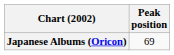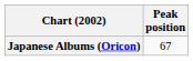Japanese Albums (Oricon) | Peak position: 69 -> 67
